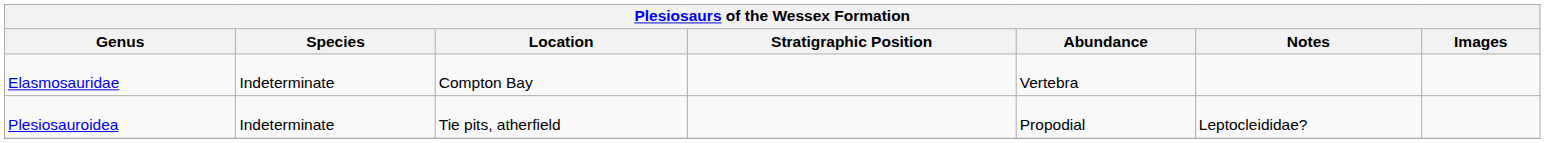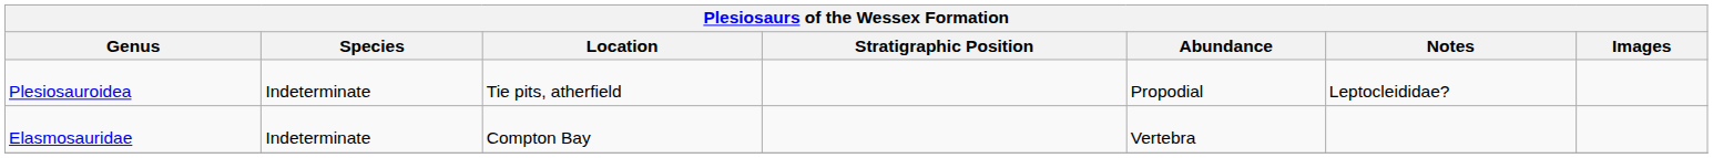rows swapped: Elasmosauridae <-> Plesiosauroidea
